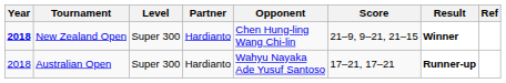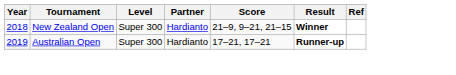- column: Opponent | Chen Hung-ling Wang Chi-lin | Wahyu Nayaka Ade Yusuf Santoso
New Zealand Open | Year: bold -> normal
Australian Open | Year: 2018 -> 2019
